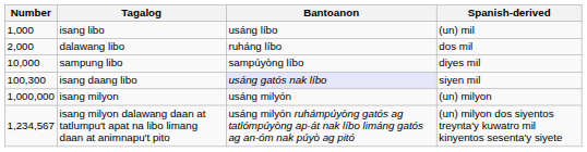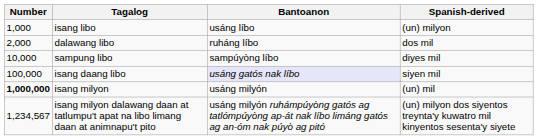isang libo | Spanish-derived: (un) mil -> (un) milyon
isang daang libo | Number: 100,300 -> 100,000
isang milyon | Number: normal -> bold
isang milyon | Spanish-derived: (un) milyon -> (un) mil
